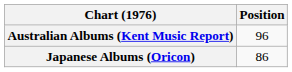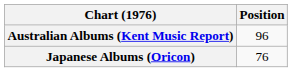Japanese Albums (Oricon) | Position: 86 -> 76
